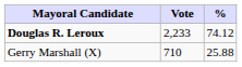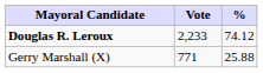Gerry Marshall (X) | Vote: 710 -> 771
